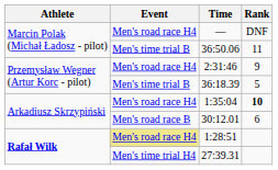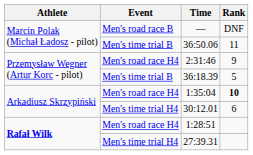— | Event: Men's road race H4 -> Men's road race B
30:12.01 | Event: Men's road race B -> Men's time trial H4
1:28:51 | Event: khaki background -> no background
